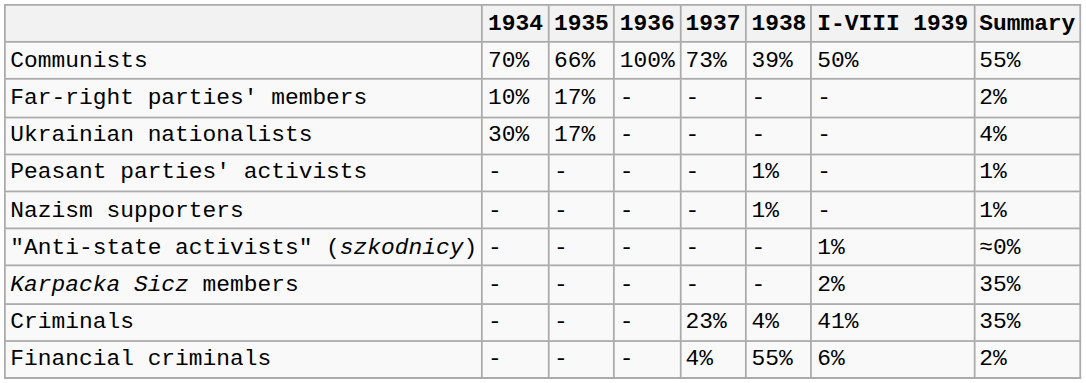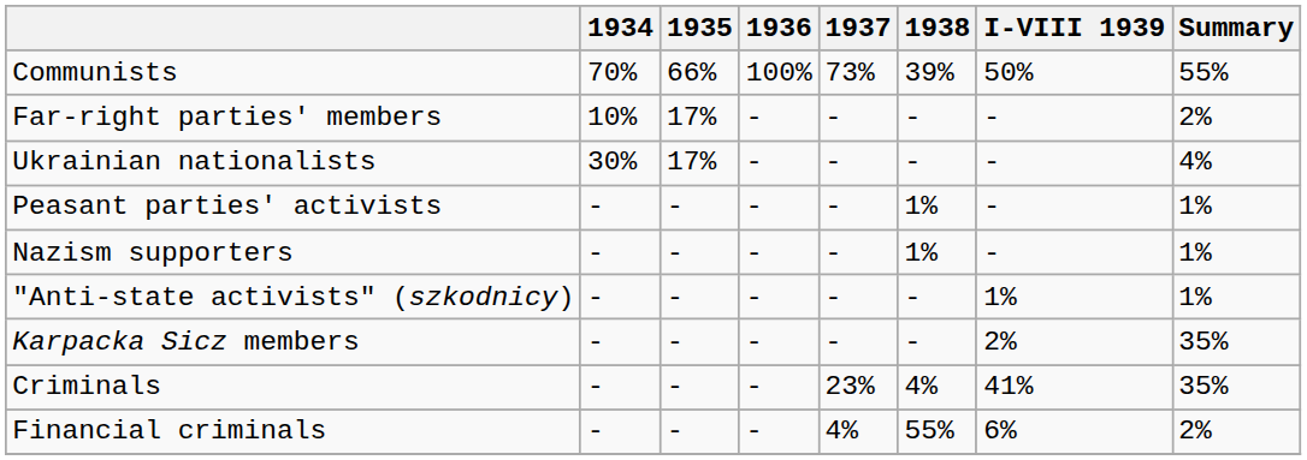"Anti-state activists" (szkodnicy) | Summary: ≈0% -> 1%
